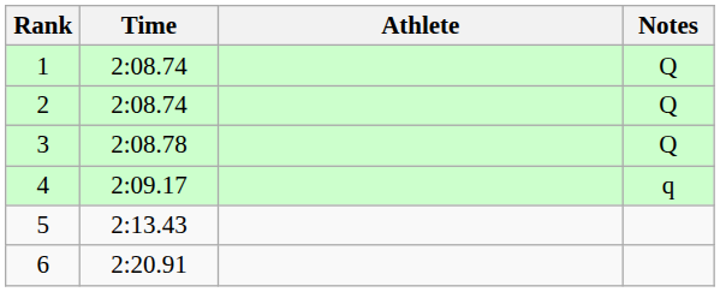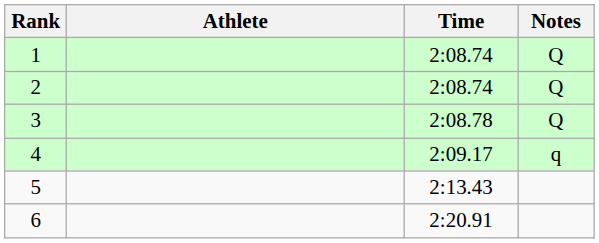columns swapped: Athlete <-> Time
